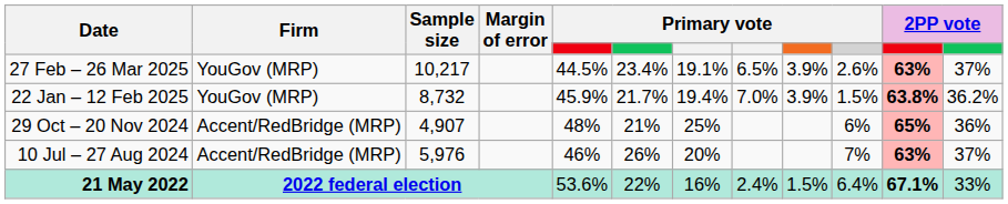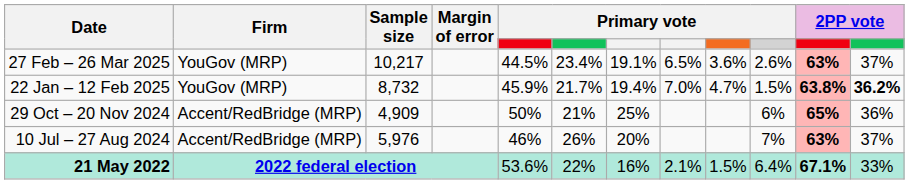27 Feb – 26 Mar 2025 | column 9: 3.9% -> 3.6%
22 Jan – 12 Feb 2025 | column 9: 3.9% -> 4.7%
22 Jan – 12 Feb 2025 | column 12: normal -> bold
29 Oct – 20 Nov 2024 | Sample size: 4,907 -> 4,909
29 Oct – 20 Nov 2024 | column 5: 48% -> 50%
21 May 2022 | column 8: 2.4% -> 2.1%
